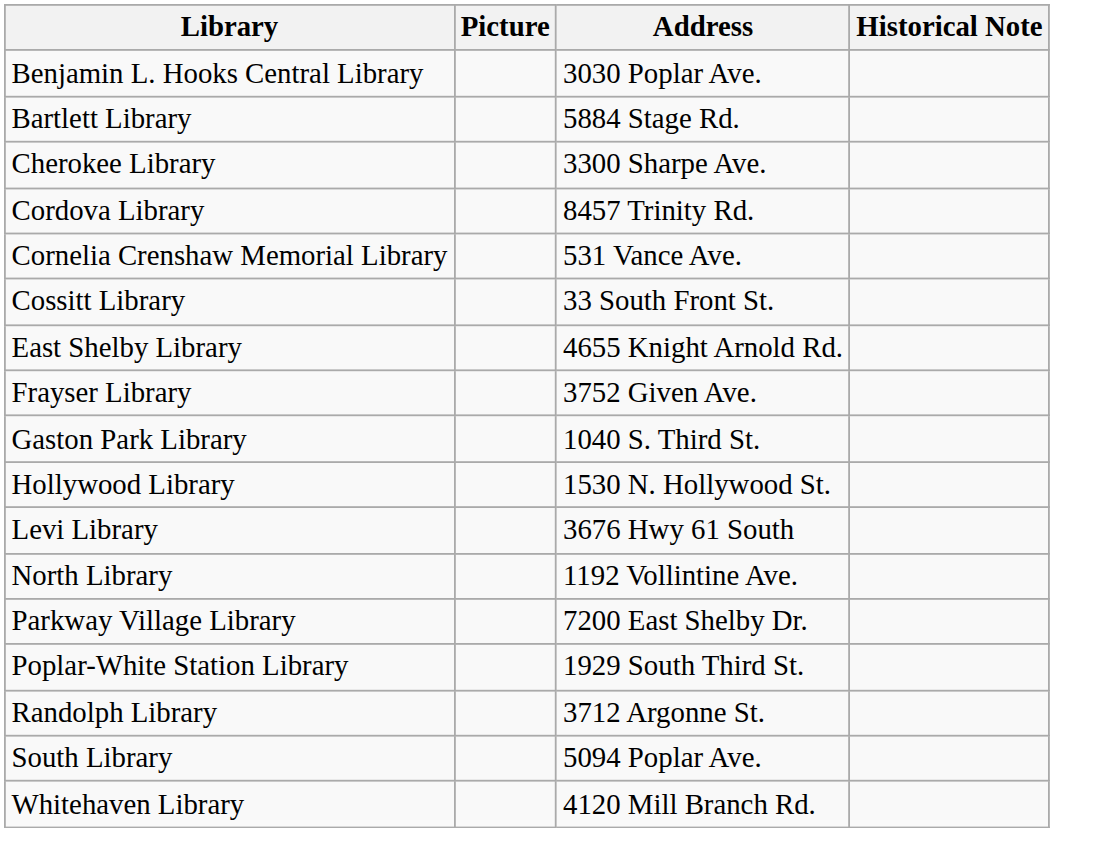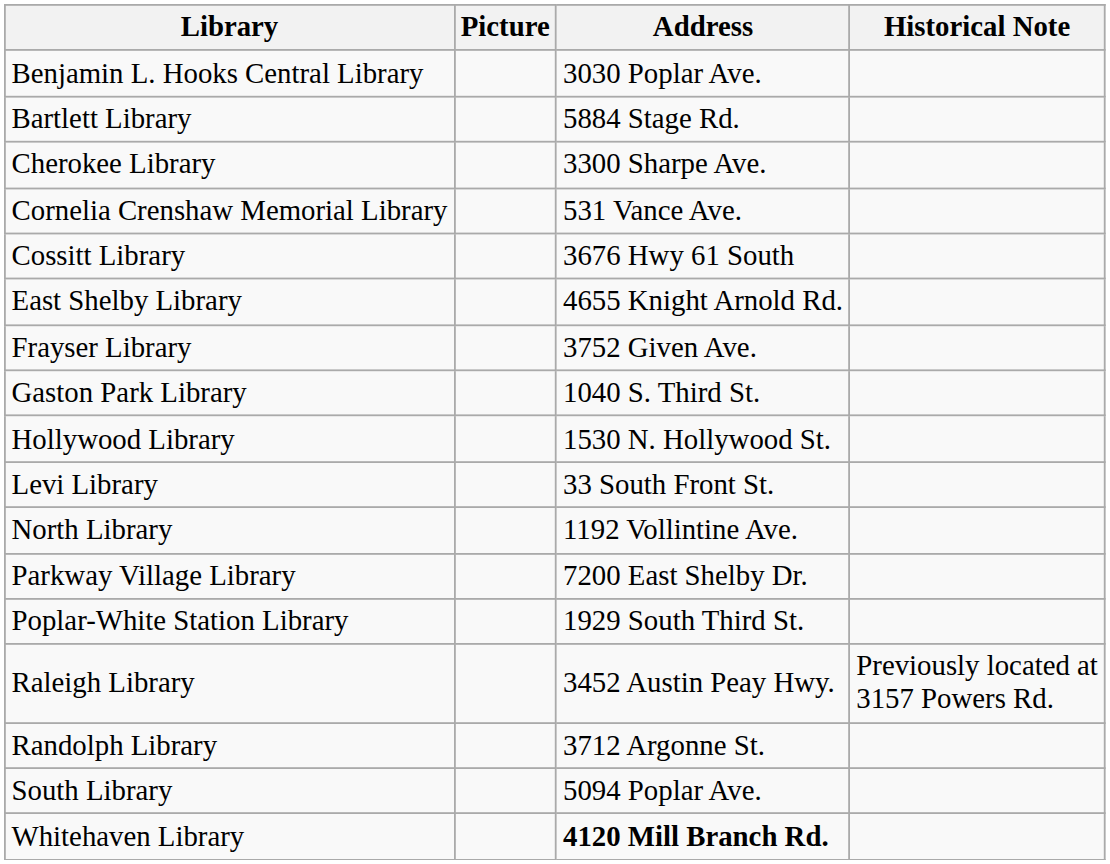- row: Cordova Library | 8457 Trinity Rd.
Cossitt Library | Address: 33 South Front St. -> 3676 Hwy 61 South
Levi Library | Address: 3676 Hwy 61 South -> 33 South Front St.
+ row: Raleigh Library | 3452 Austin Peay Hwy. | Previously located at 3157 Powers Rd.
Whitehaven Library | Address: normal -> bold
